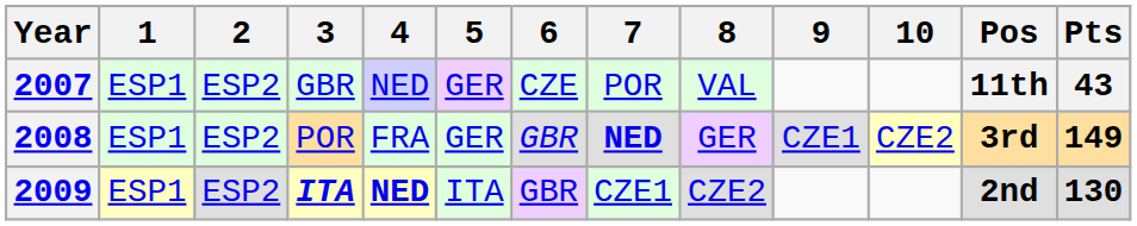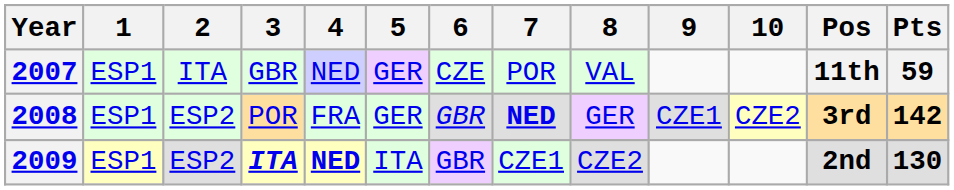2007 | 2: ESP2 -> ITA
2007 | Pts: 43 -> 59
2008 | Pts: 149 -> 142
